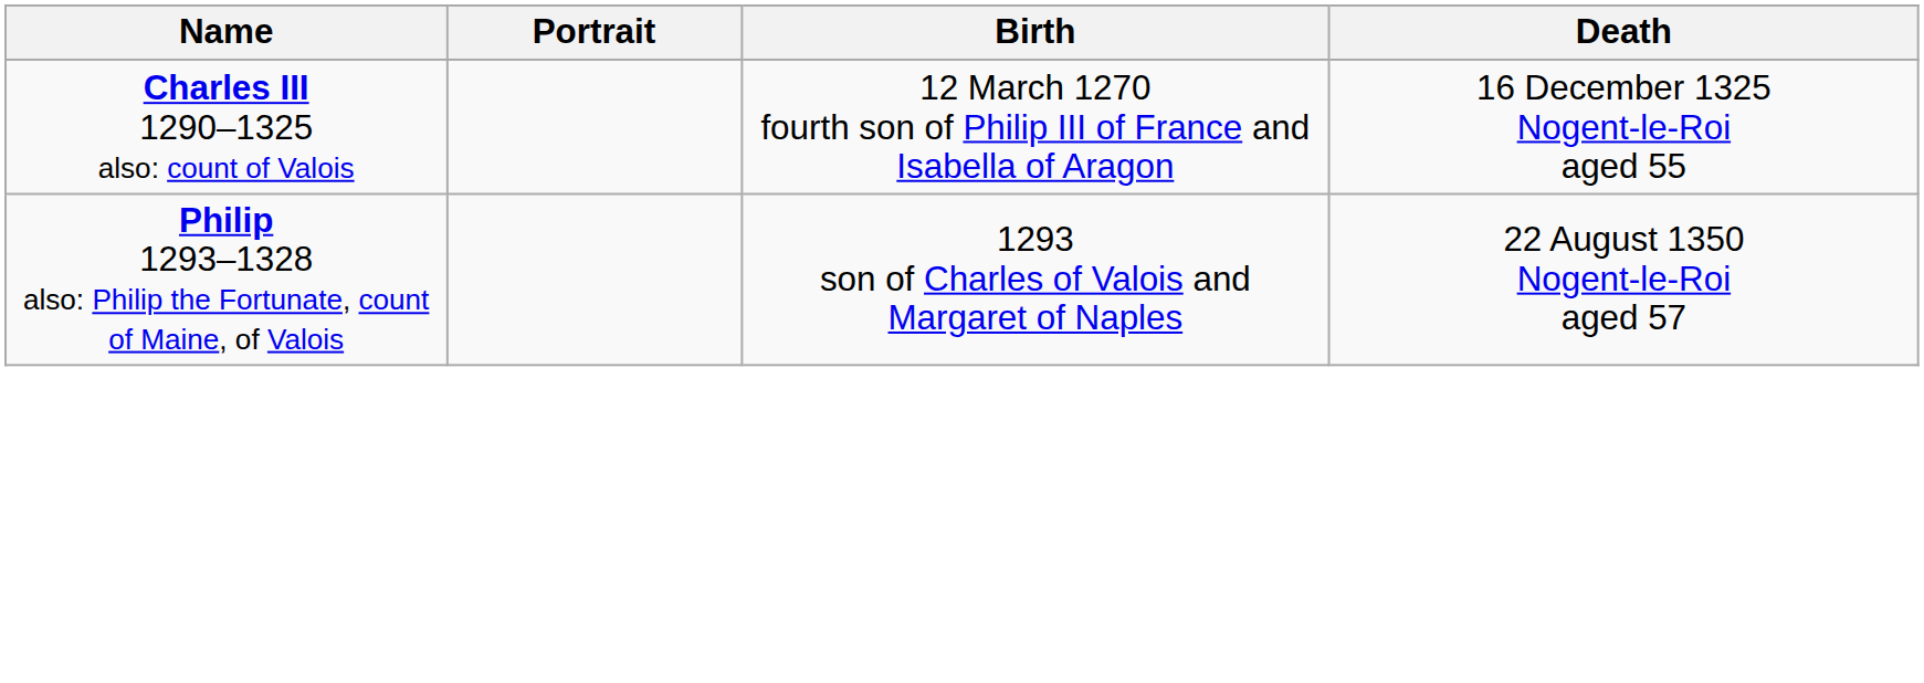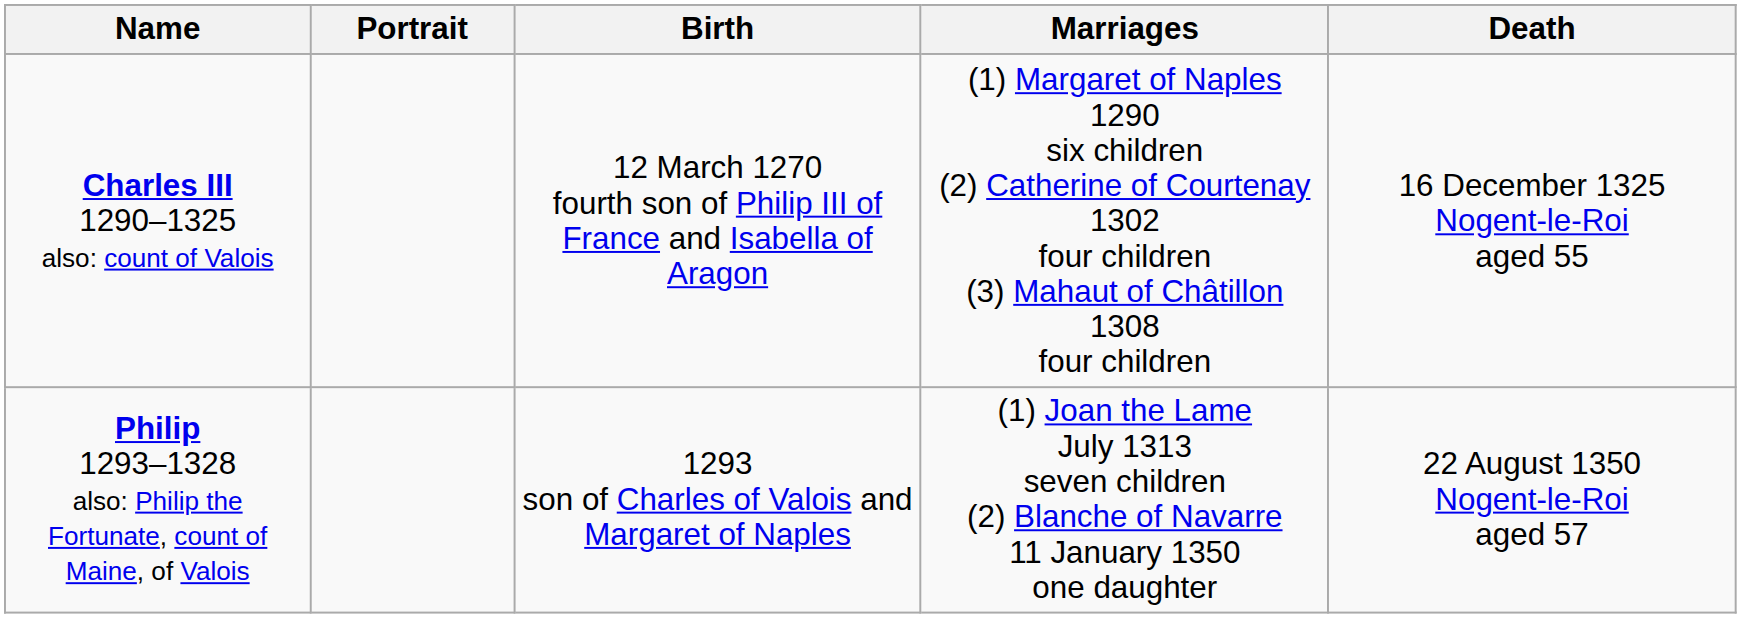+ column: Marriages | (1) Margaret of Naples 1290 six children (2) Catherine of Courtenay 1302 four children (3) Mahaut of Châtillon 1308 four children | (1) Joan the Lame July 1313 seven children (2) Blanche of Navarre 11 January 1350 one daughter
